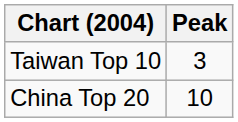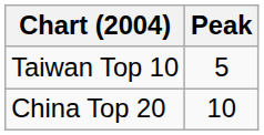Taiwan Top 10 | Peak: 3 -> 5
